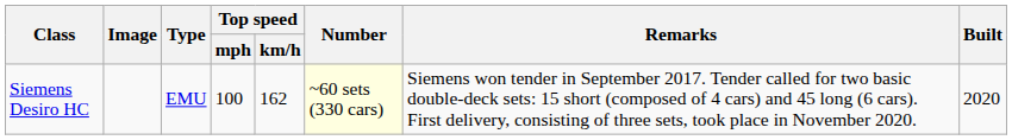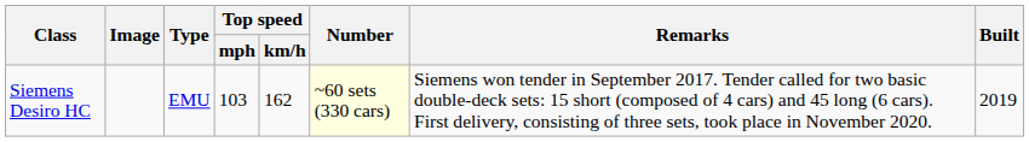Siemens Desiro HC | Top speed / mph: 100 -> 103
Siemens Desiro HC | Built: 2020 -> 2019
